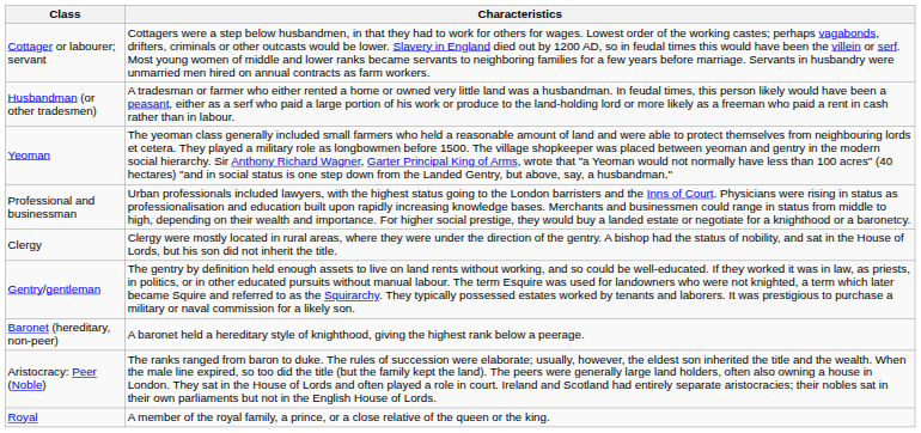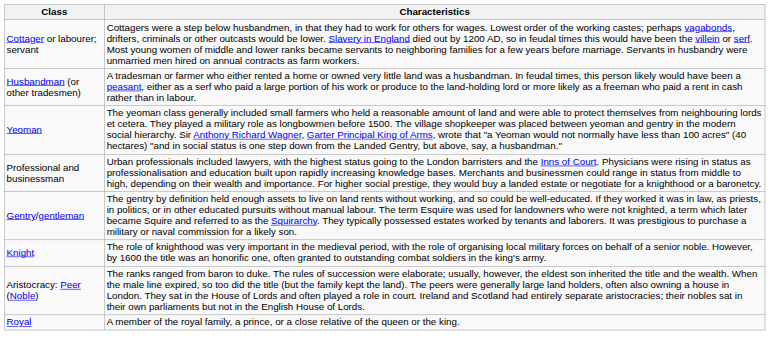- row: Clergy | Clergy were mostly located in rural areas, where they were under the direction of the gentry. A bishop had the status of nobility, and sat in the House of Lords, but his son did not inherit the title.
+ row: Knight | The role of knighthood was very important in the medieval period, with the role of organising local military forces on behalf of a senior noble. However, by 1600 the title was an honorific one, often granted to outstanding combat soldiers in the king's army.
- row: Baronet (hereditary, non-peer) | A baronet held a hereditary style of knighthood, giving the highest rank below a peerage.
